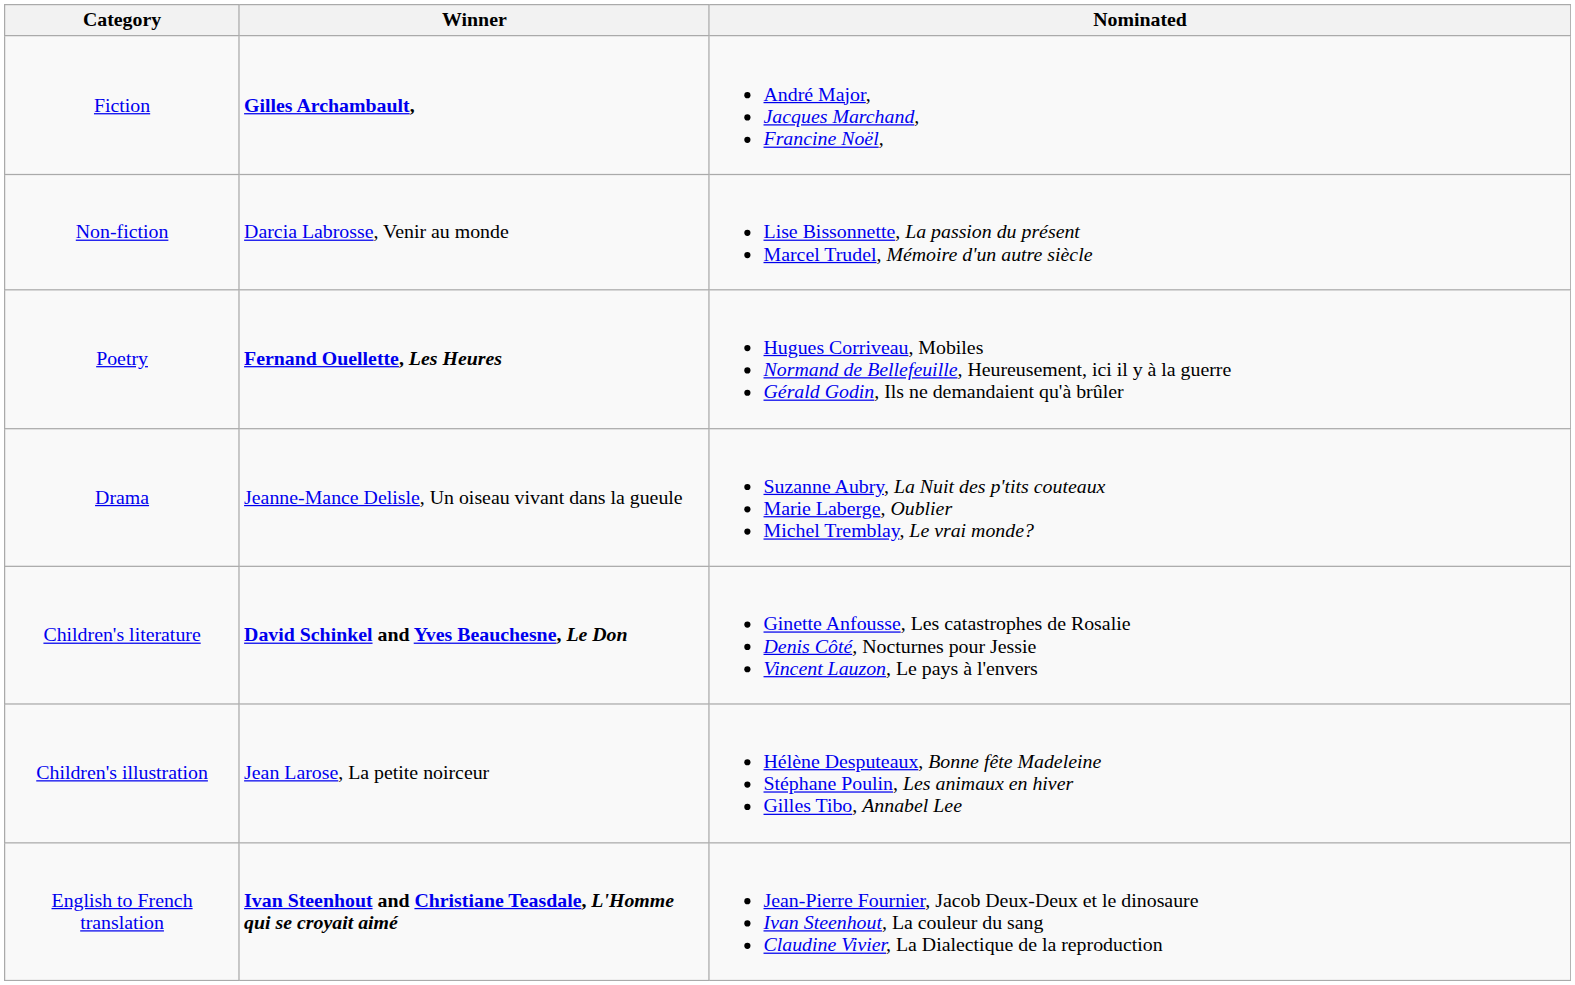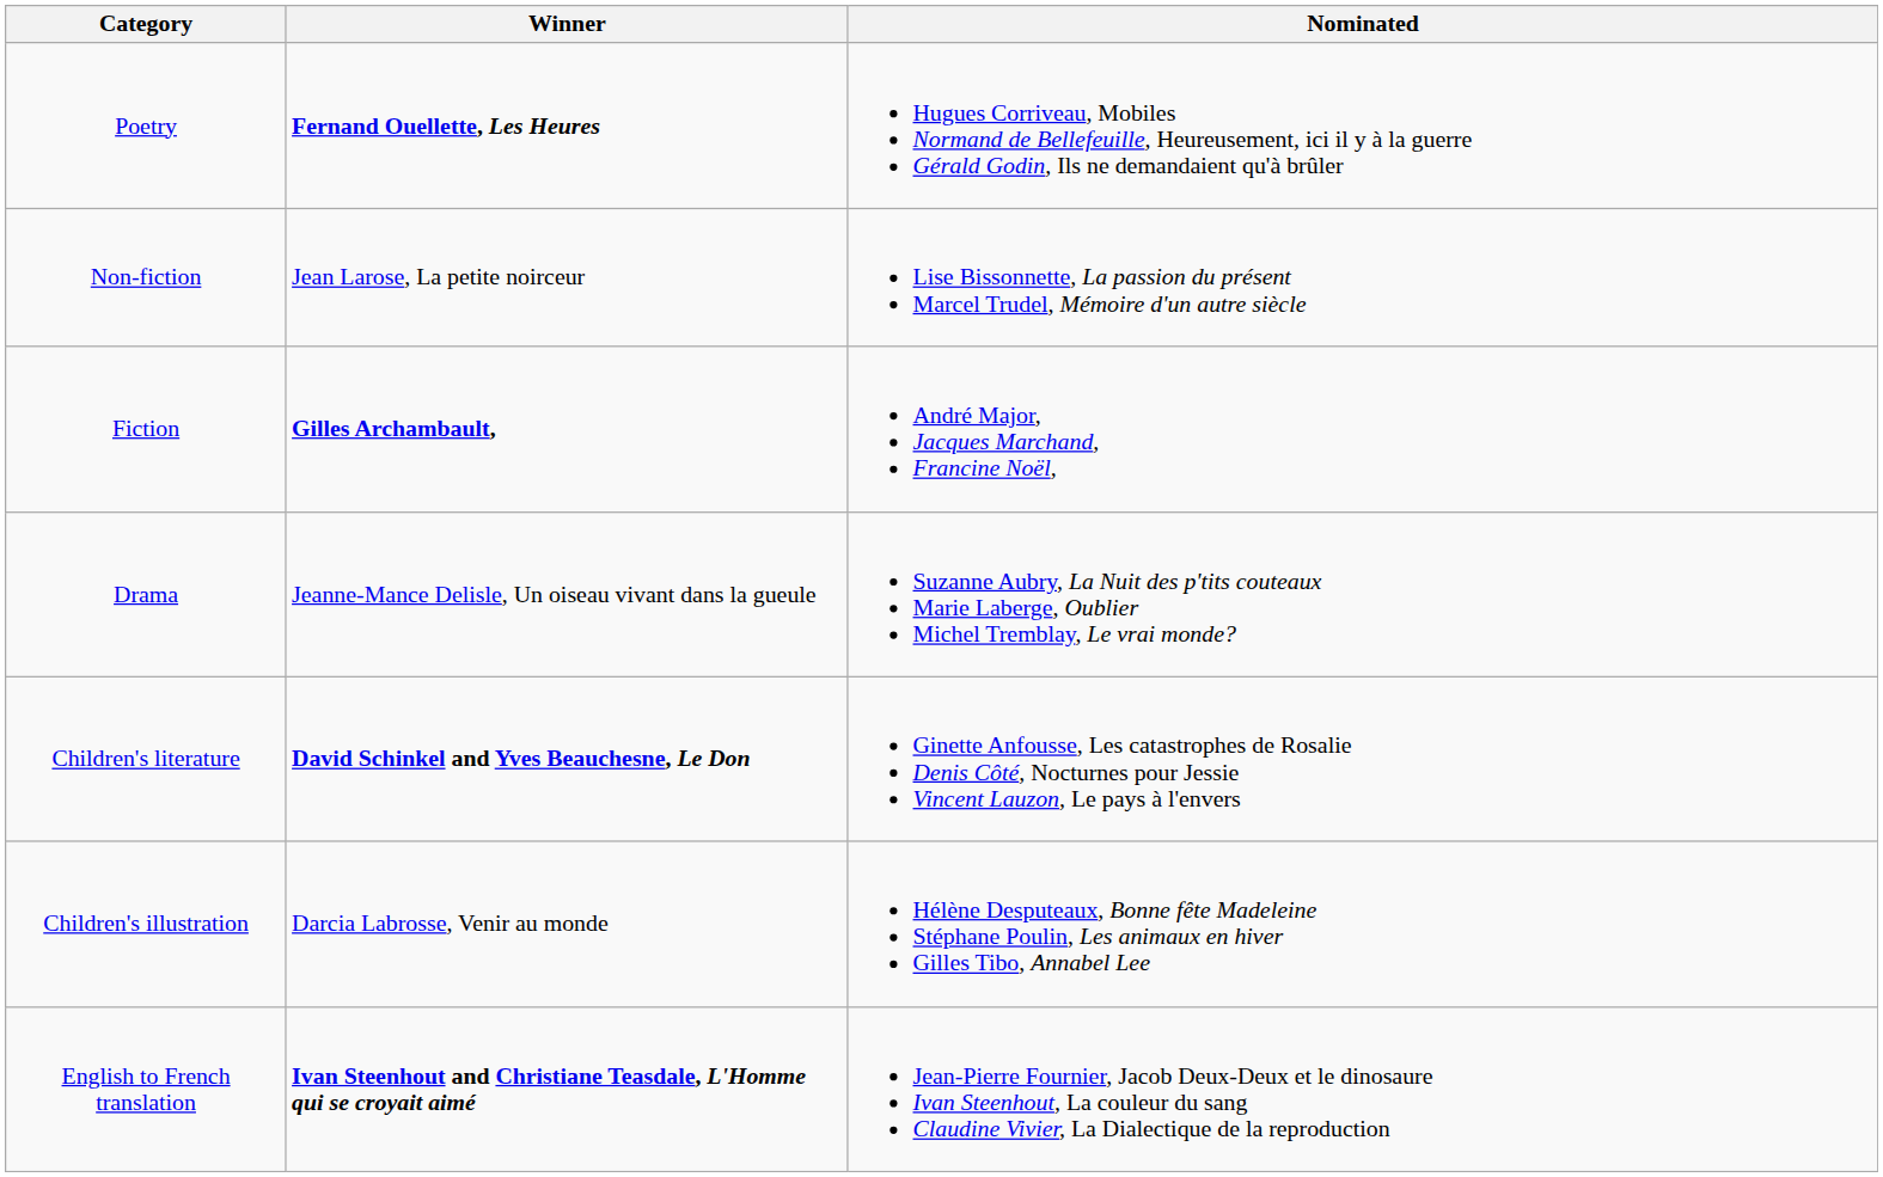rows swapped: Fiction <-> Poetry
Non-fiction | Winner: Darcia Labrosse, Venir au monde -> Jean Larose, La petite noirceur
Children's illustration | Winner: Jean Larose, La petite noirceur -> Darcia Labrosse, Venir au monde
